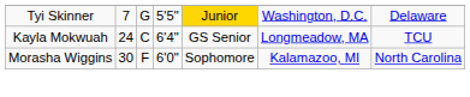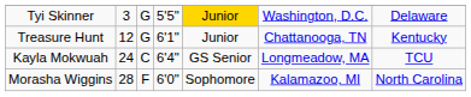Tyi Skinner | column 2: 7 -> 3
+ row: Treasure Hunt | 12 | G | 6'1" | Junior | Chattanooga, TN | Kentucky
Morasha Wiggins | column 2: 30 -> 28
